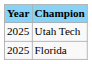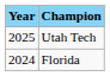Florida | Year: 2025 -> 2024
